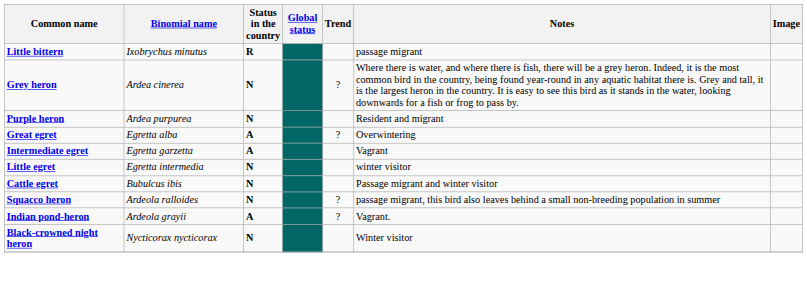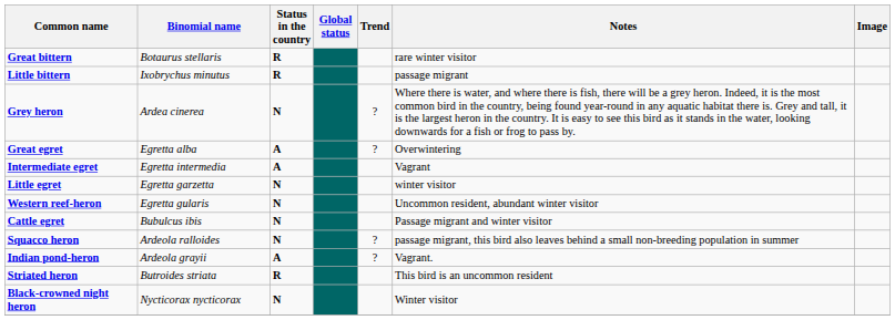+ row: Great bittern | Botaurus stellaris | R | rare winter visitor
- row: Purple heron | Ardea purpurea | N | Resident and migrant
Intermediate egret | Binomial name: Egretta garzetta -> Egretta intermedia
Little egret | Binomial name: Egretta intermedia -> Egretta garzetta
+ row: Western reef-heron | Egretta gularis | N | Uncommon resident, abundant winter visitor
+ row: Striated heron | Butroides striata | R | This bird is an uncommon resident
